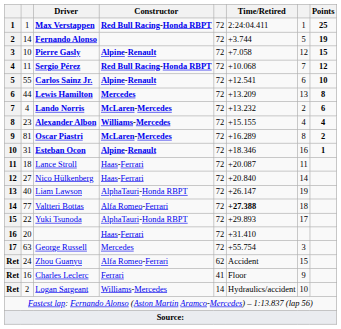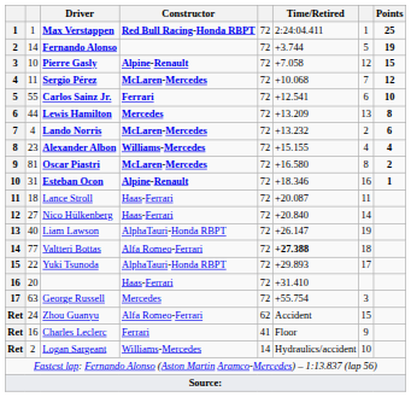Sergio Pérez | Constructor: Red Bull Racing-Honda RBPT -> McLaren-Mercedes
Carlos Sainz Jr. | Constructor: Alpine-Renault -> Ferrari
Oscar Piastri | Time/Retired: +16.289 -> +16.580
